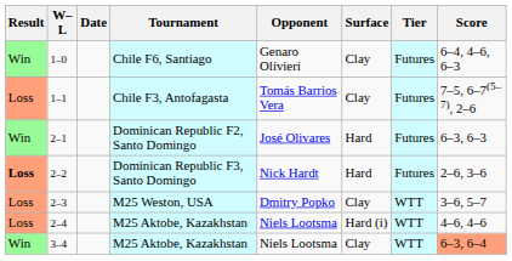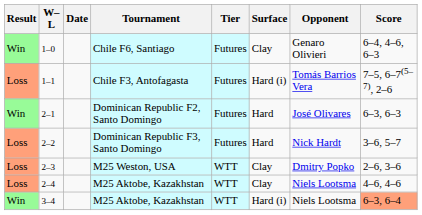columns swapped: Tier <-> Opponent
1–1 | Surface: Clay -> Hard (i)
2–2 | Result: bold -> normal
2–2 | Score: 2–6, 3–6 -> 3–6, 5–7
2–3 | Score: 3–6, 5–7 -> 2–6, 3–6
2–4 | Surface: Hard (i) -> Clay
3–4 | Surface: Clay -> Hard (i)
